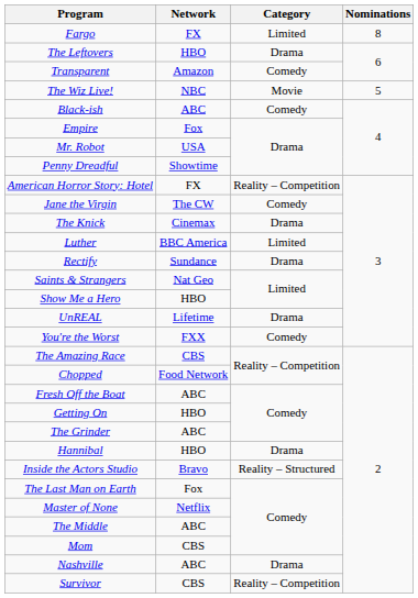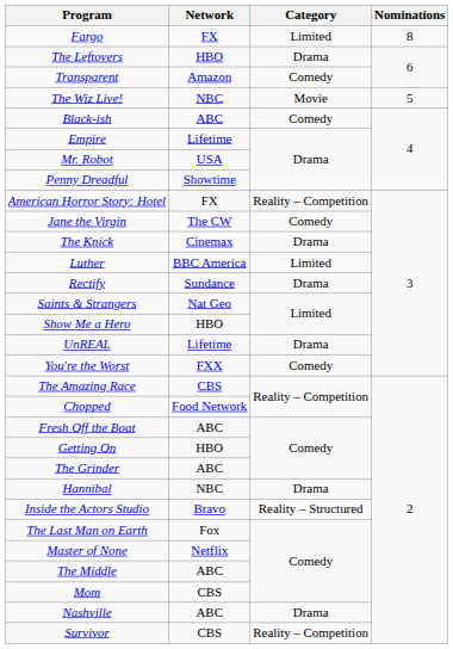Empire | Network: Fox -> Lifetime
Hannibal | Network: HBO -> NBC
